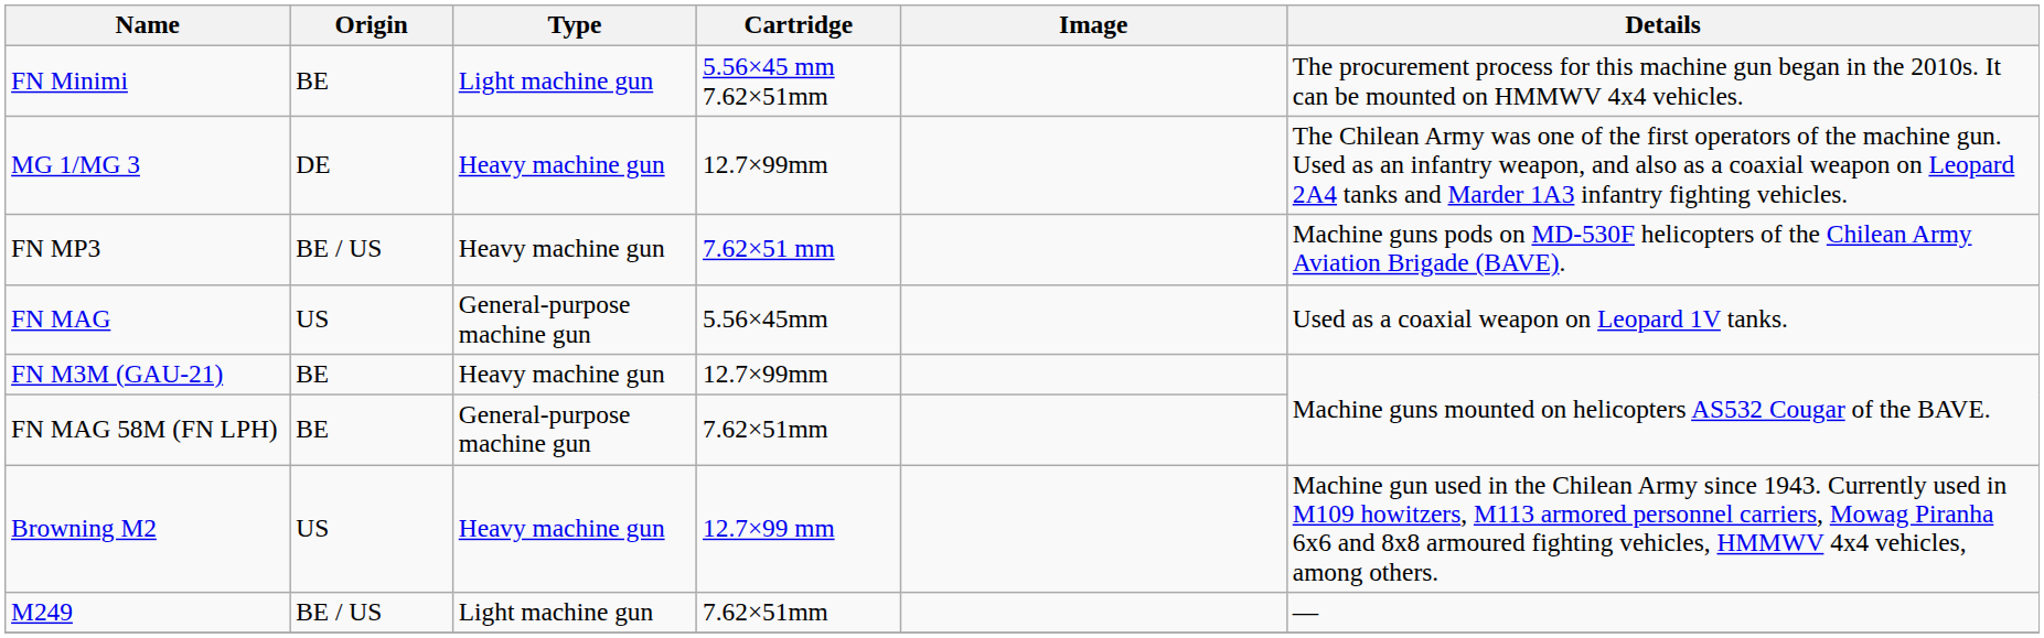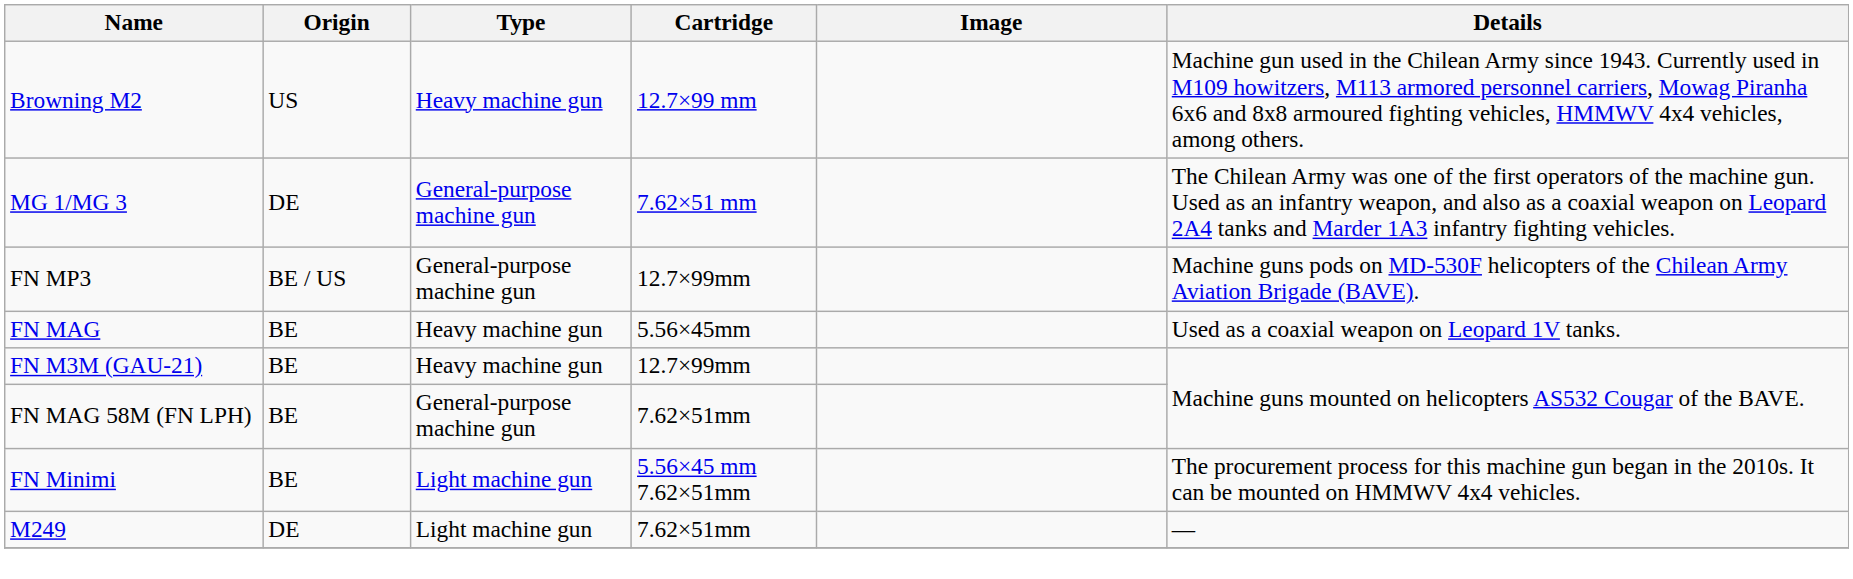rows swapped: Browning M2 <-> FN Minimi
MG 1/MG 3 | Type: Heavy machine gun -> General-purpose machine gun
MG 1/MG 3 | Cartridge: 12.7×99mm -> 7.62×51 mm
FN MP3 | Type: Heavy machine gun -> General-purpose machine gun
FN MP3 | Cartridge: 7.62×51 mm -> 12.7×99mm
FN MAG | Origin: US -> BE
FN MAG | Type: General-purpose machine gun -> Heavy machine gun
M249 | Origin: BE / US -> DE
